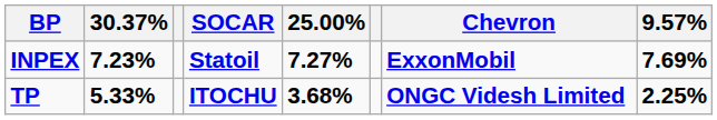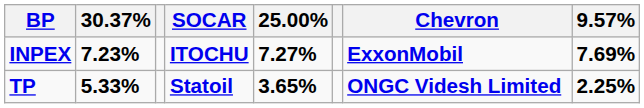INPEX | SOCAR: Statoil -> ITOCHU
TP | SOCAR: ITOCHU -> Statoil
TP | 25.00%: 3.68% -> 3.65%
